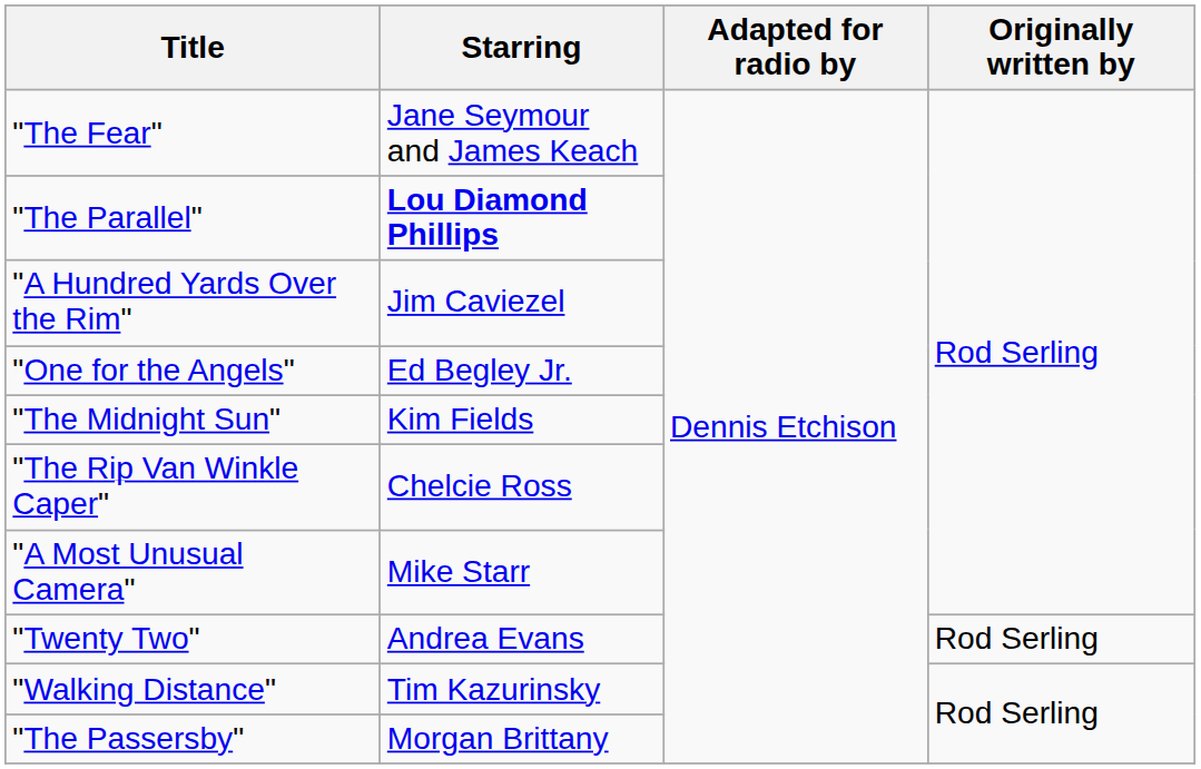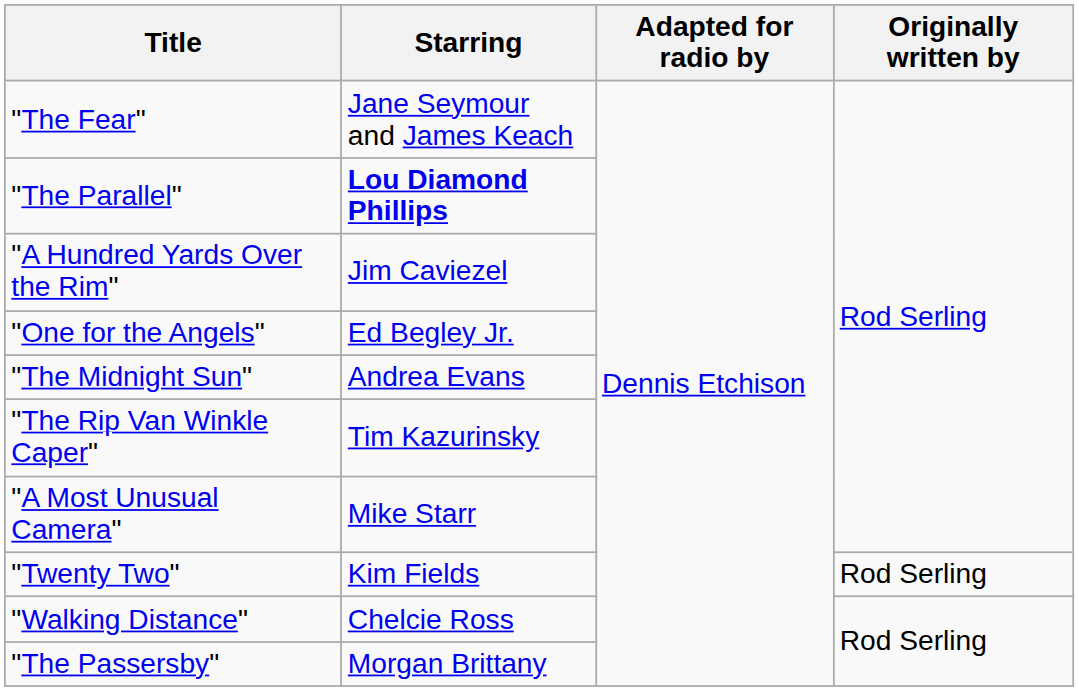"The Midnight Sun" | Starring: Kim Fields -> Andrea Evans
"The Rip Van Winkle Caper" | Starring: Chelcie Ross -> Tim Kazurinsky
"Twenty Two" | Starring: Andrea Evans -> Kim Fields
"Walking Distance" | Starring: Tim Kazurinsky -> Chelcie Ross
